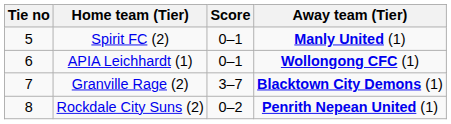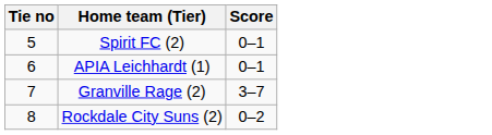- column: Away team (Tier) | Manly United (1) | Wollongong CFC (1) | Blacktown City Demons (1) | Penrith Nepean United (1)
